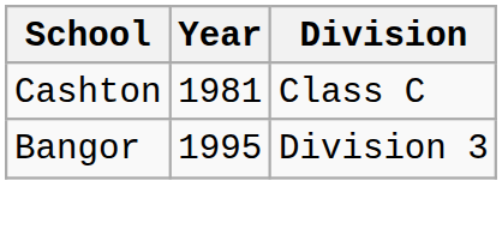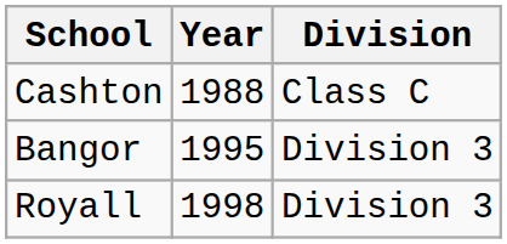Cashton | Year: 1981 -> 1988
+ row: Royall | 1998 | Division 3
